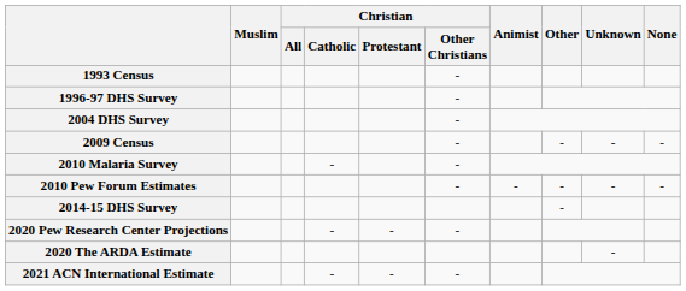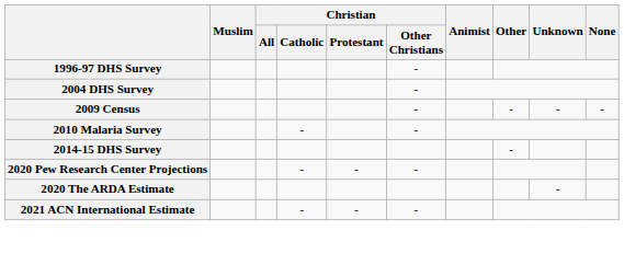- row: 1993 Census | -
- row: 2010 Pew Forum Estimates | - | - | - | - | -
